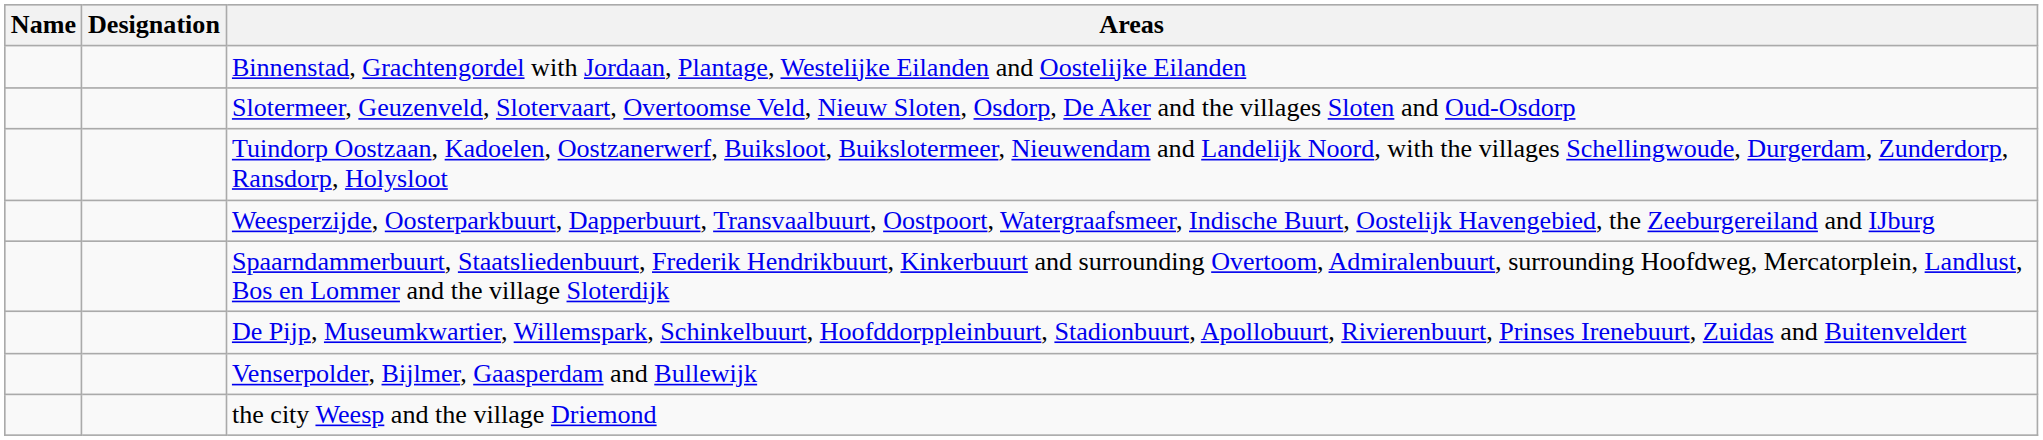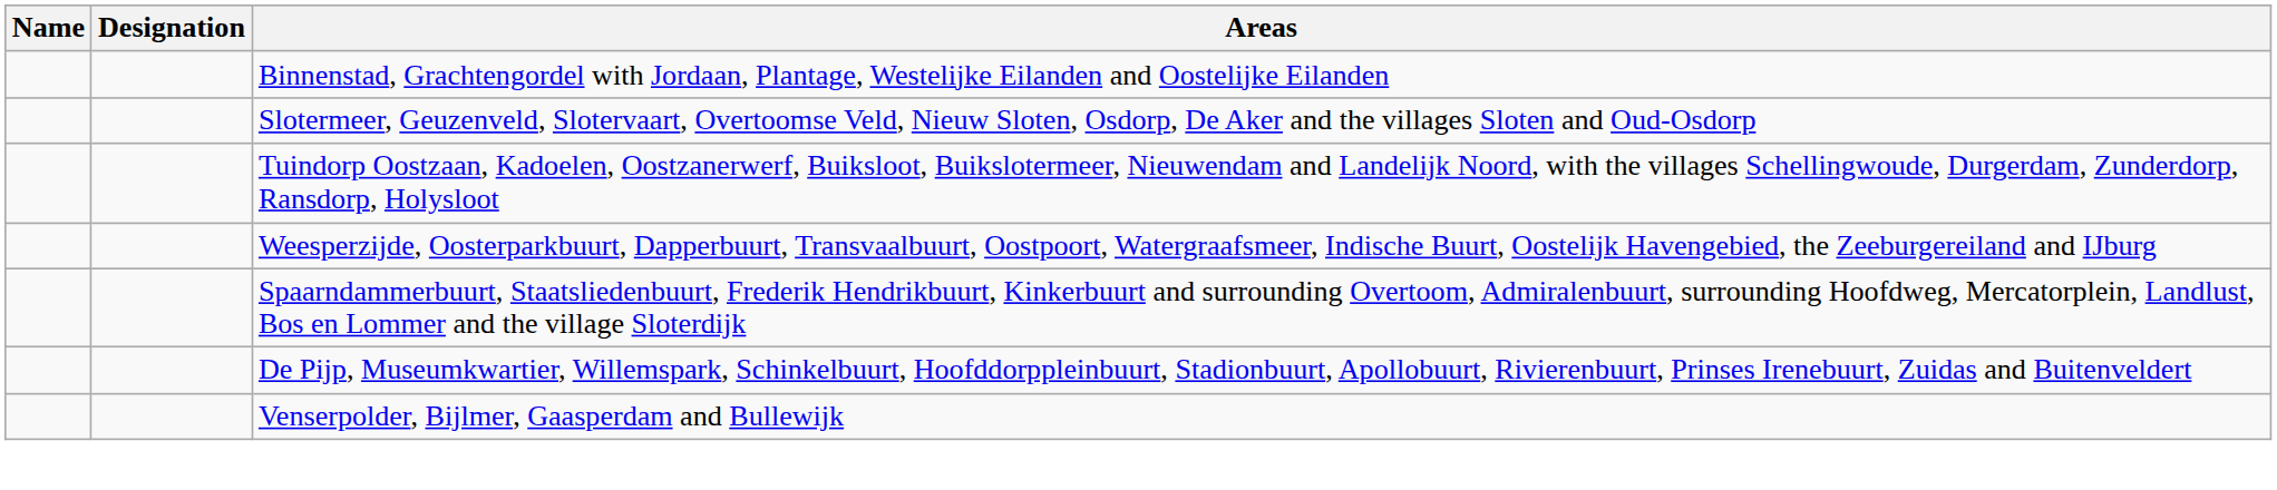- row: the city Weesp and the village Driemond
